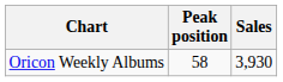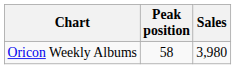Oricon Weekly Albums | Sales: 3,930 -> 3,980
